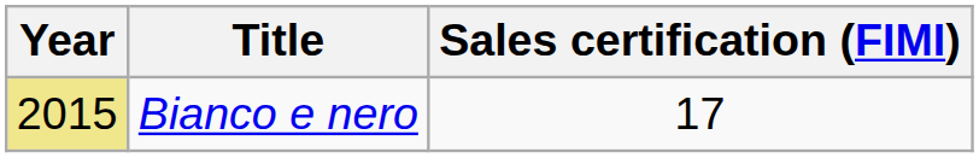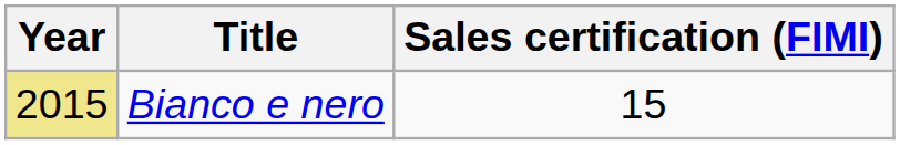Bianco e nero | Sales certification (FIMI): 17 -> 15
